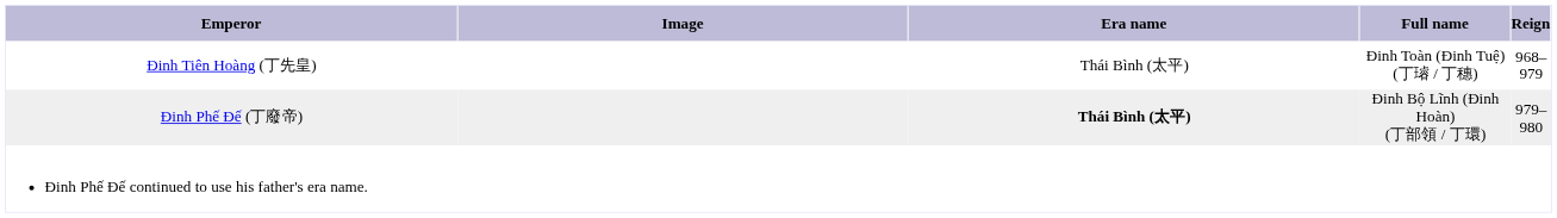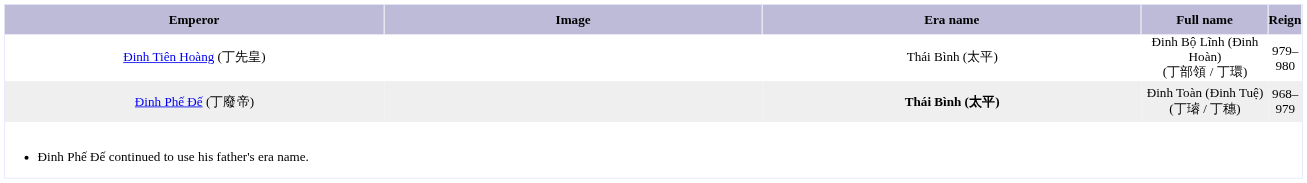Đinh Tiên Hoàng (丁先皇) | Full name: Đinh Toàn (Đinh Tuệ) (丁璿 / 丁穗) -> Đinh Bộ Lĩnh (Đinh Hoàn) (丁部領 / 丁環)
Đinh Tiên Hoàng (丁先皇) | column 5: 968–979 -> 979–980
Đinh Phế Đế (丁廢帝) | Full name: Đinh Bộ Lĩnh (Đinh Hoàn) (丁部領 / 丁環) -> Đinh Toàn (Đinh Tuệ) (丁璿 / 丁穗)
Đinh Phế Đế (丁廢帝) | column 5: 979–980 -> 968–979
